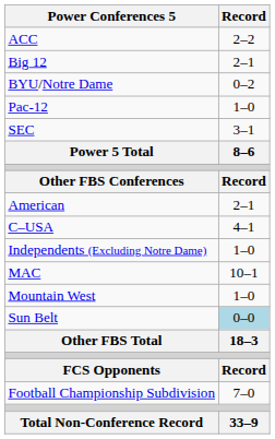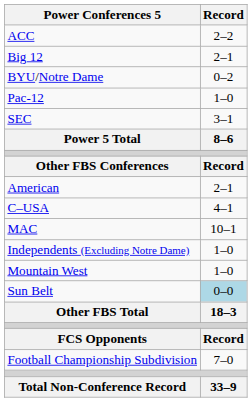rows swapped: Independents (Excluding Notre Dame) <-> MAC
